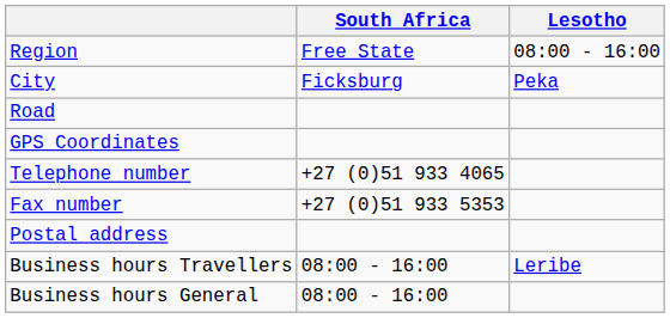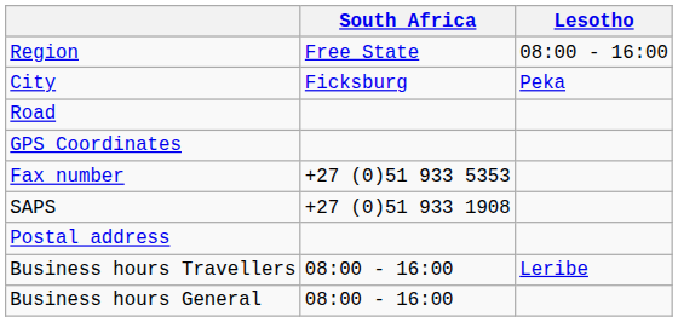- row: Telephone number | +27 (0)51 933 4065
+ row: SAPS | +27 (0)51 933 1908
